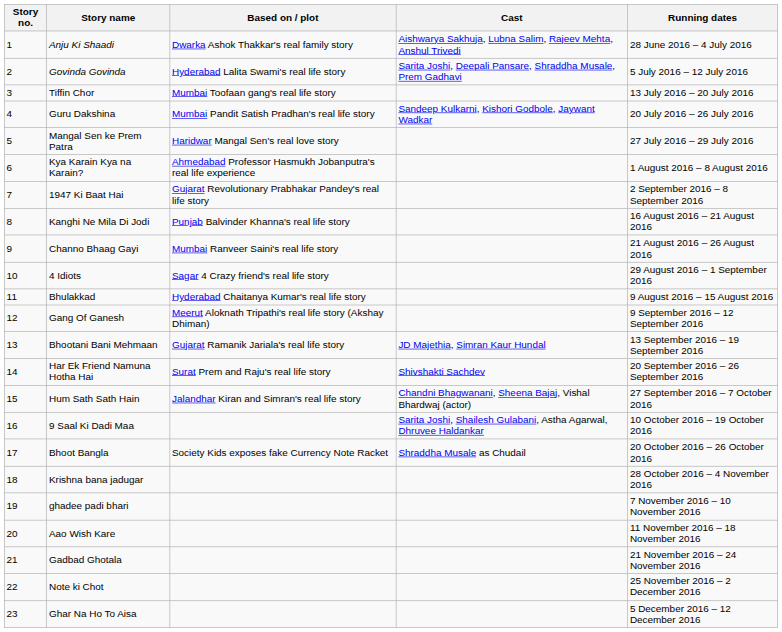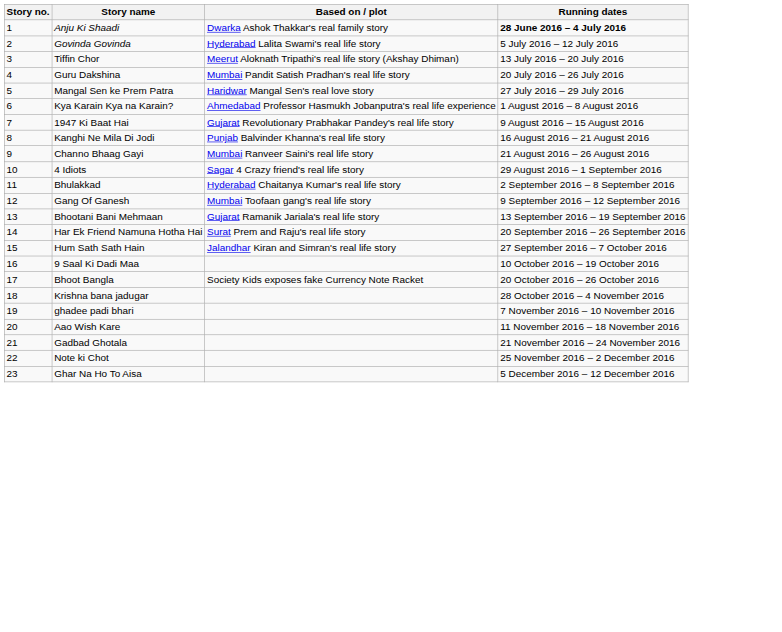- column: Cast | Aishwarya Sakhuja, Lubna Salim, Rajeev Mehta, Anshul Trivedi | Sarita Joshi, Deepali Pansare, Shraddha Musale, Prem Gadhavi | Sandeep Kulkarni, Kishori Godbole, Jaywant Wadkar | JD Majethia, Simran Kaur Hundal | Shivshakti Sachdev | Chandni Bhagwanani, Sheena Bajaj, Vishal Bhardwaj (actor) | Sarita Joshi, Shailesh Gulabani, Astha Agarwal, Dhruvee Haldankar | Shraddha Musale as Chudail
Anju Ki Shaadi | Running dates: normal -> bold
Tiffin Chor | Based on / plot: Mumbai Toofaan gang's real life story -> Meerut Aloknath Tripathi's real life story (Akshay Dhiman)
1947 Ki Baat Hai | Running dates: 2 September 2016 – 8 September 2016 -> 9 August 2016 – 15 August 2016
Bhulakkad | Running dates: 9 August 2016 – 15 August 2016 -> 2 September 2016 – 8 September 2016
Gang Of Ganesh | Based on / plot: Meerut Aloknath Tripathi's real life story (Akshay Dhiman) -> Mumbai Toofaan gang's real life story
